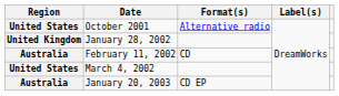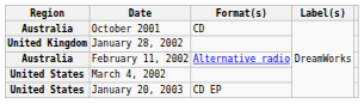October 2001 | Region: United States -> Australia
October 2001 | Format(s): Alternative radio -> CD
February 11, 2002 | Format(s): CD -> Alternative radio
January 20, 2003 | Region: Australia -> United States
